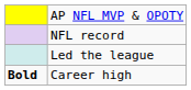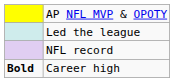rows swapped: NFL record <-> Led the league
